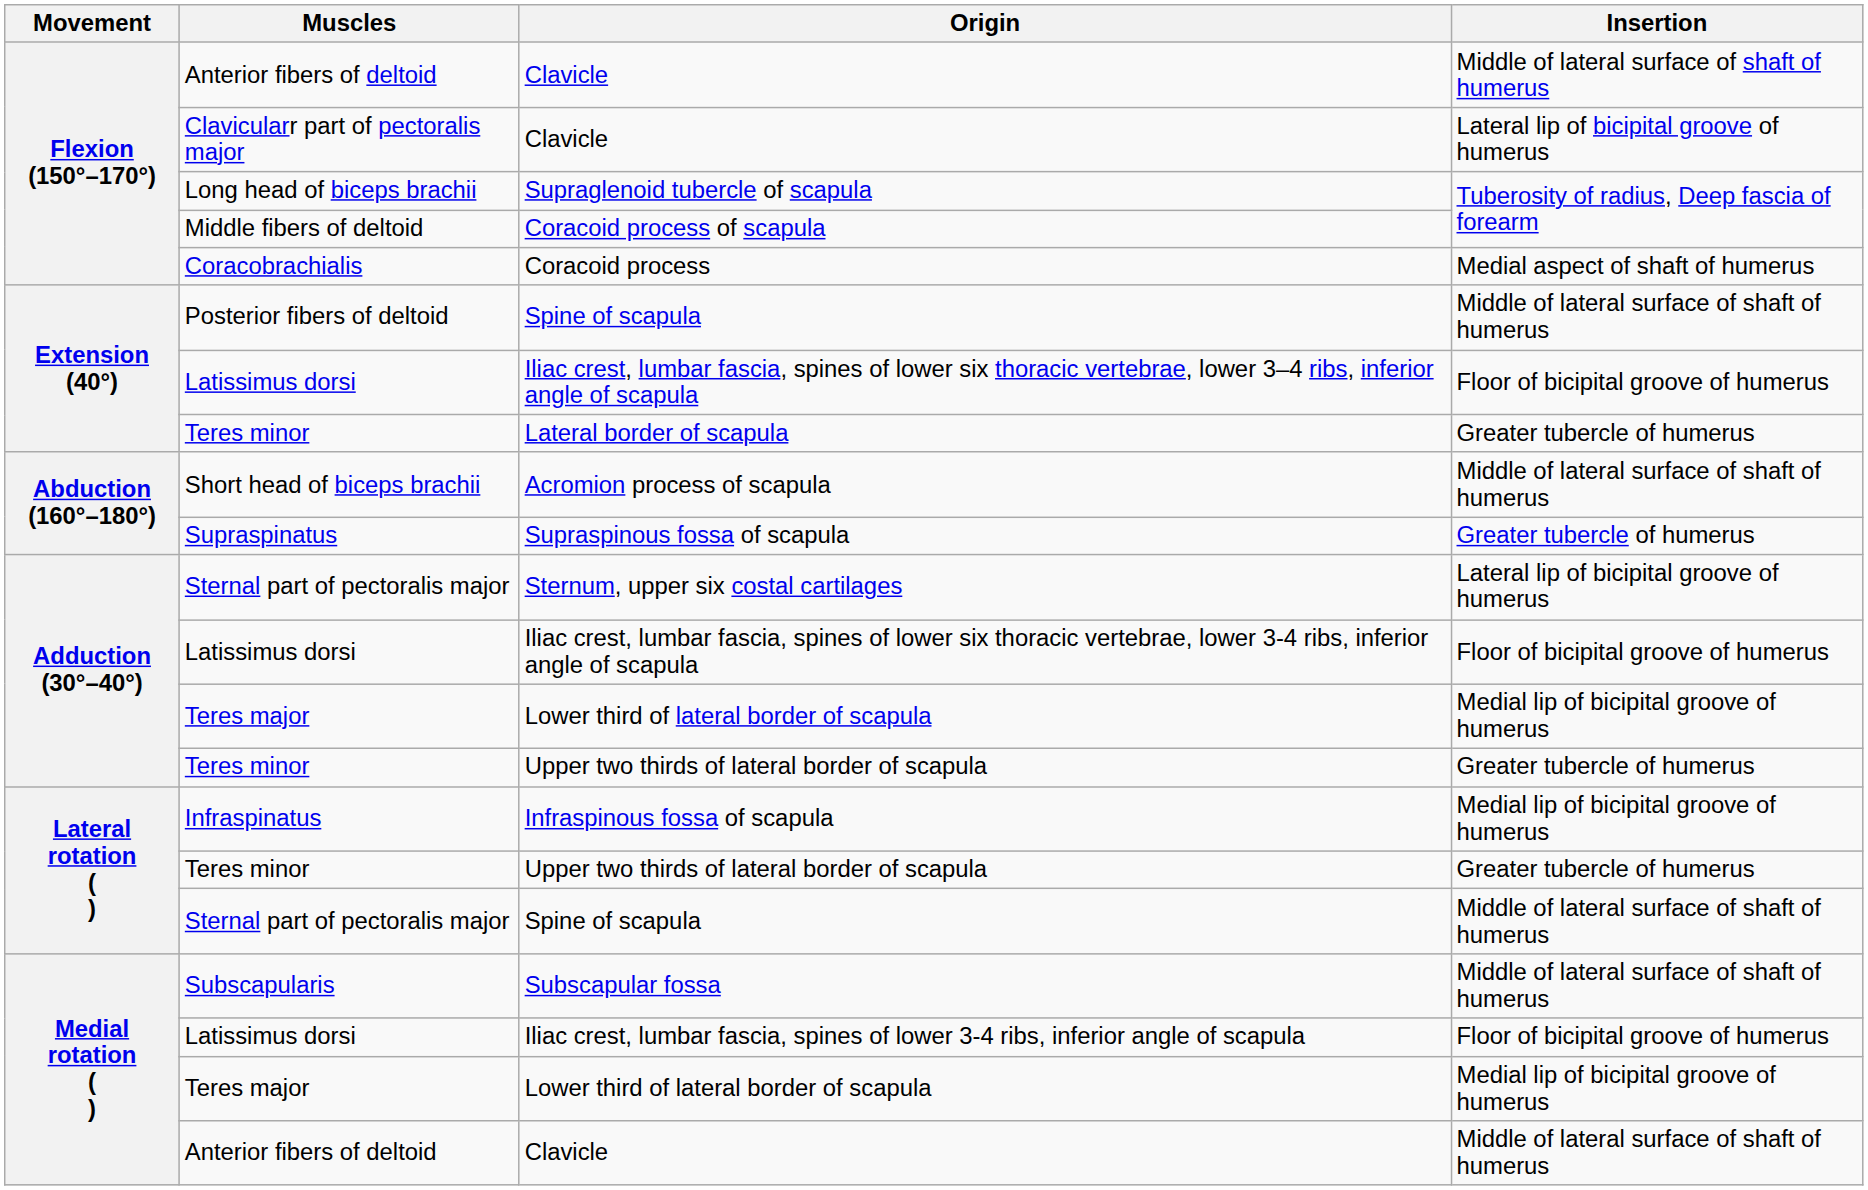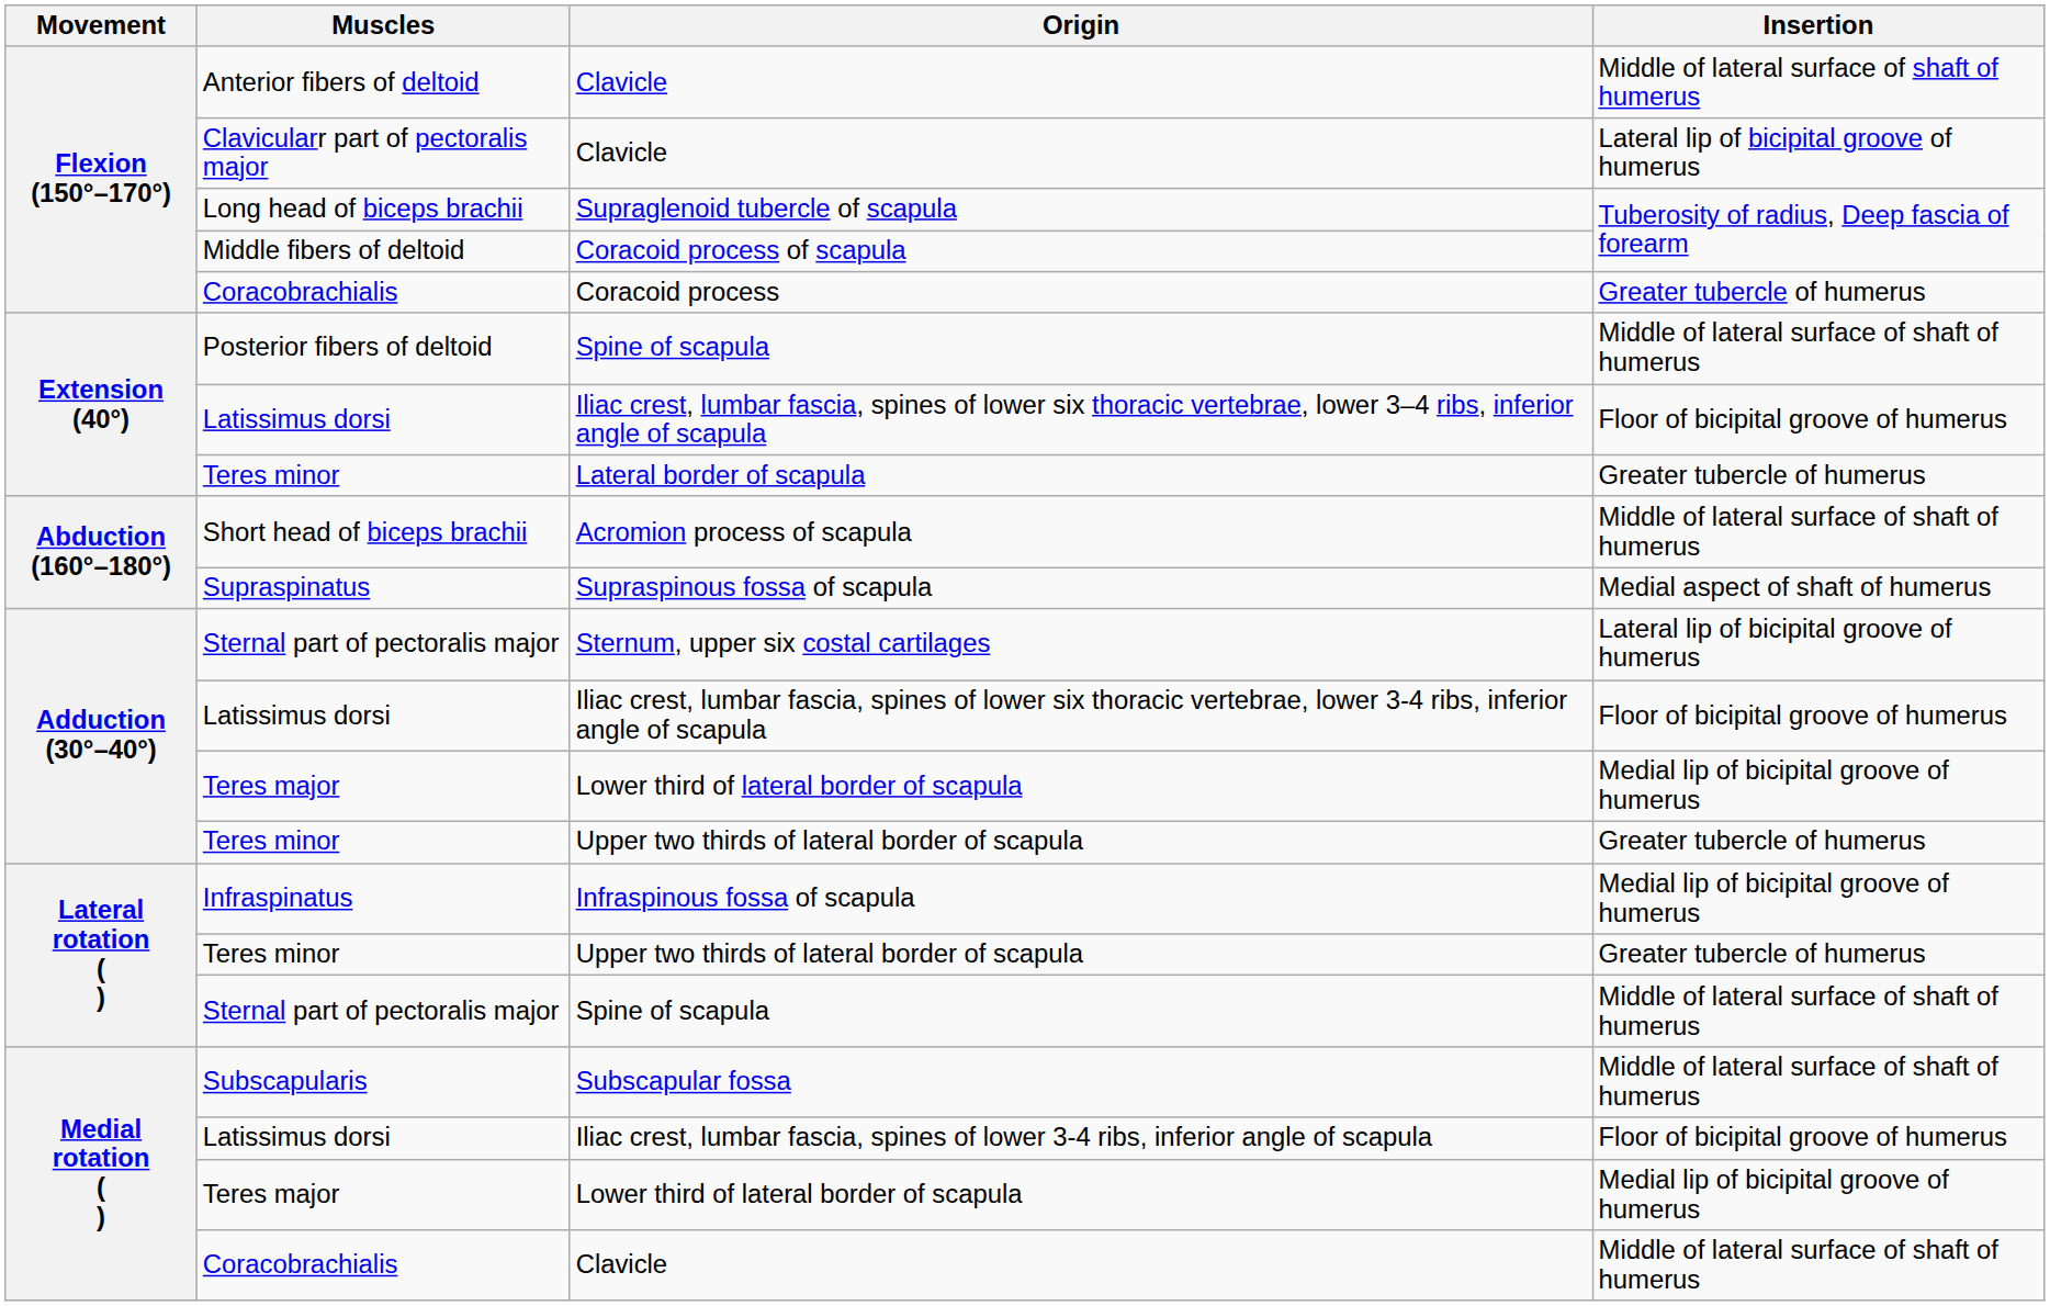Coracoid process | Insertion: Medial aspect of shaft of humerus -> Greater tubercle of humerus
Supraspinous fossa of scapula | Insertion: Greater tubercle of humerus -> Medial aspect of shaft of humerus
Medial rotation ( ) / Clavicle | Muscles: Anterior fibers of deltoid -> Coracobrachialis
